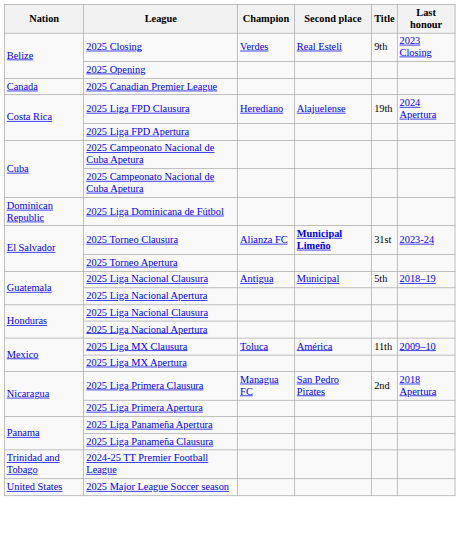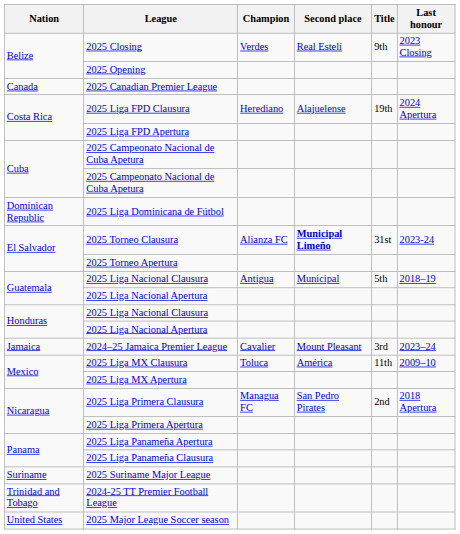+ row: Jamaica | 2024–25 Jamaica Premier League | Cavalier | Mount Pleasant | 3rd | 2023–24
+ row: Suriname | 2025 Suriname Major League
